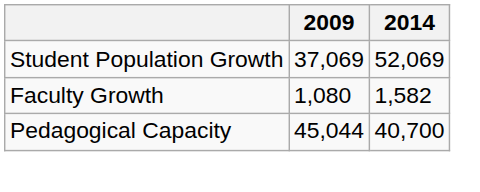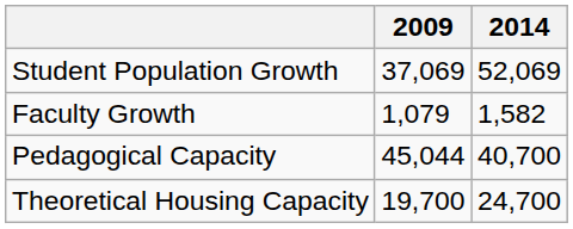Faculty Growth | 2009: 1,080 -> 1,079
+ row: Theoretical Housing Capacity | 19,700 | 24,700
